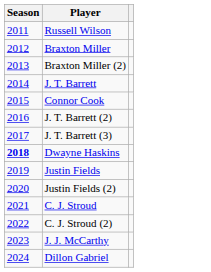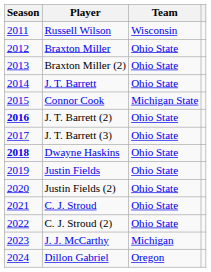+ column: Team | Wisconsin | Ohio State | Ohio State | Ohio State | Michigan State | Ohio State | Ohio State | Ohio State | Ohio State | Ohio State | Ohio State | Ohio State | Michigan | Oregon
J. T. Barrett (2) | Season: normal -> bold
